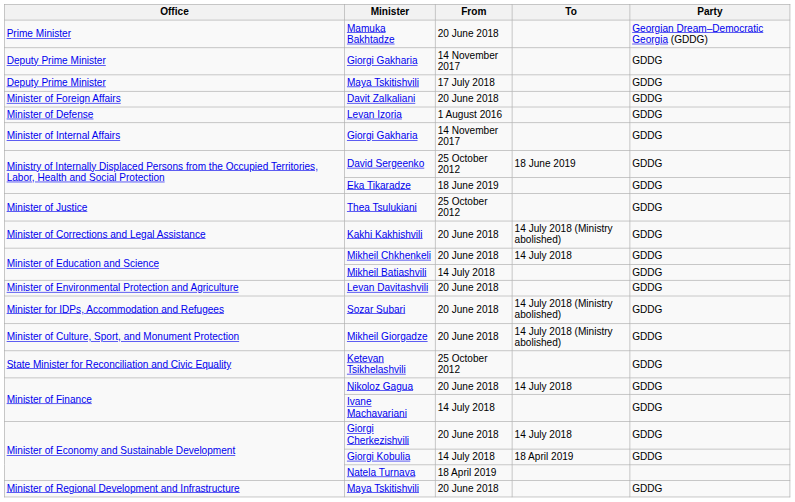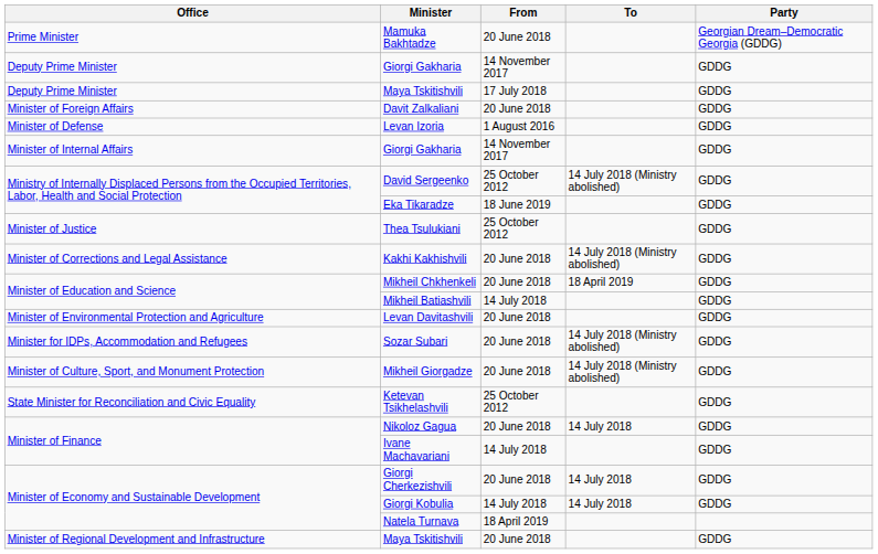David Sergeenko | To: 18 June 2019 -> 14 July 2018 (Ministry abolished)
Mikheil Chkhenkeli | To: 14 July 2018 -> 18 April 2019
Giorgi Kobulia | To: 18 April 2019 -> 14 July 2018
